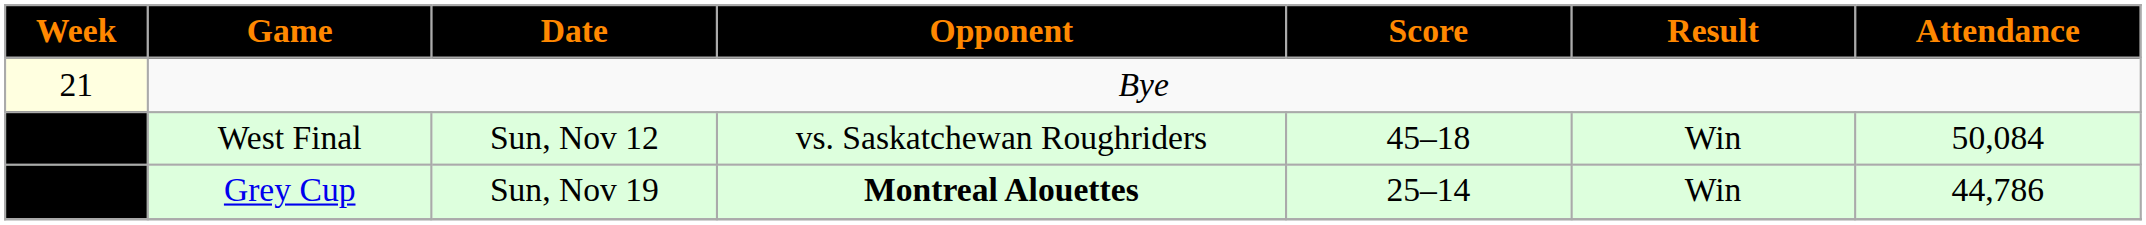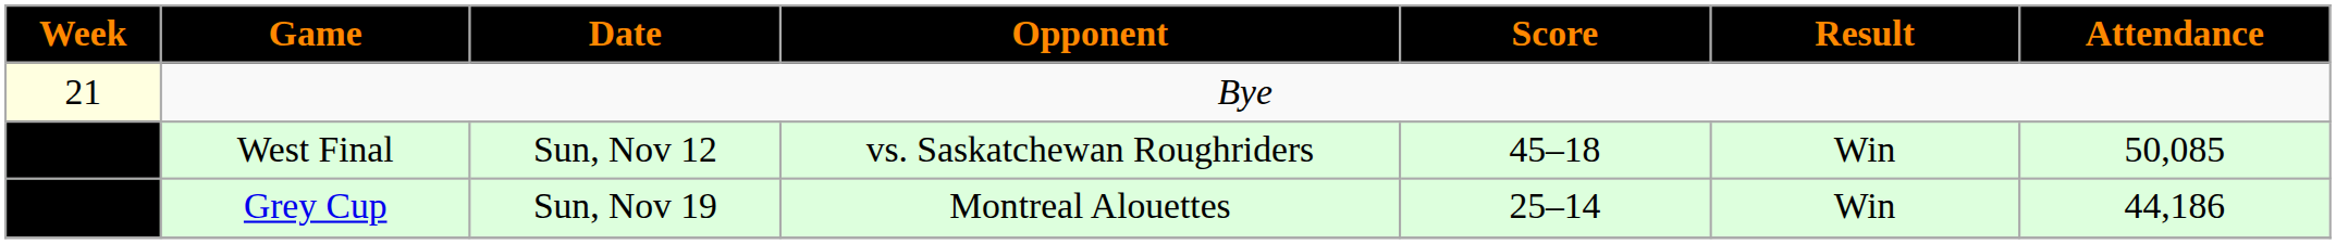West Final | Attendance: 50,084 -> 50,085
Grey Cup | Opponent: bold -> normal
Grey Cup | Attendance: 44,786 -> 44,186
